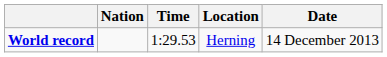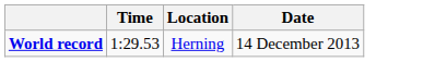- column: Nation
